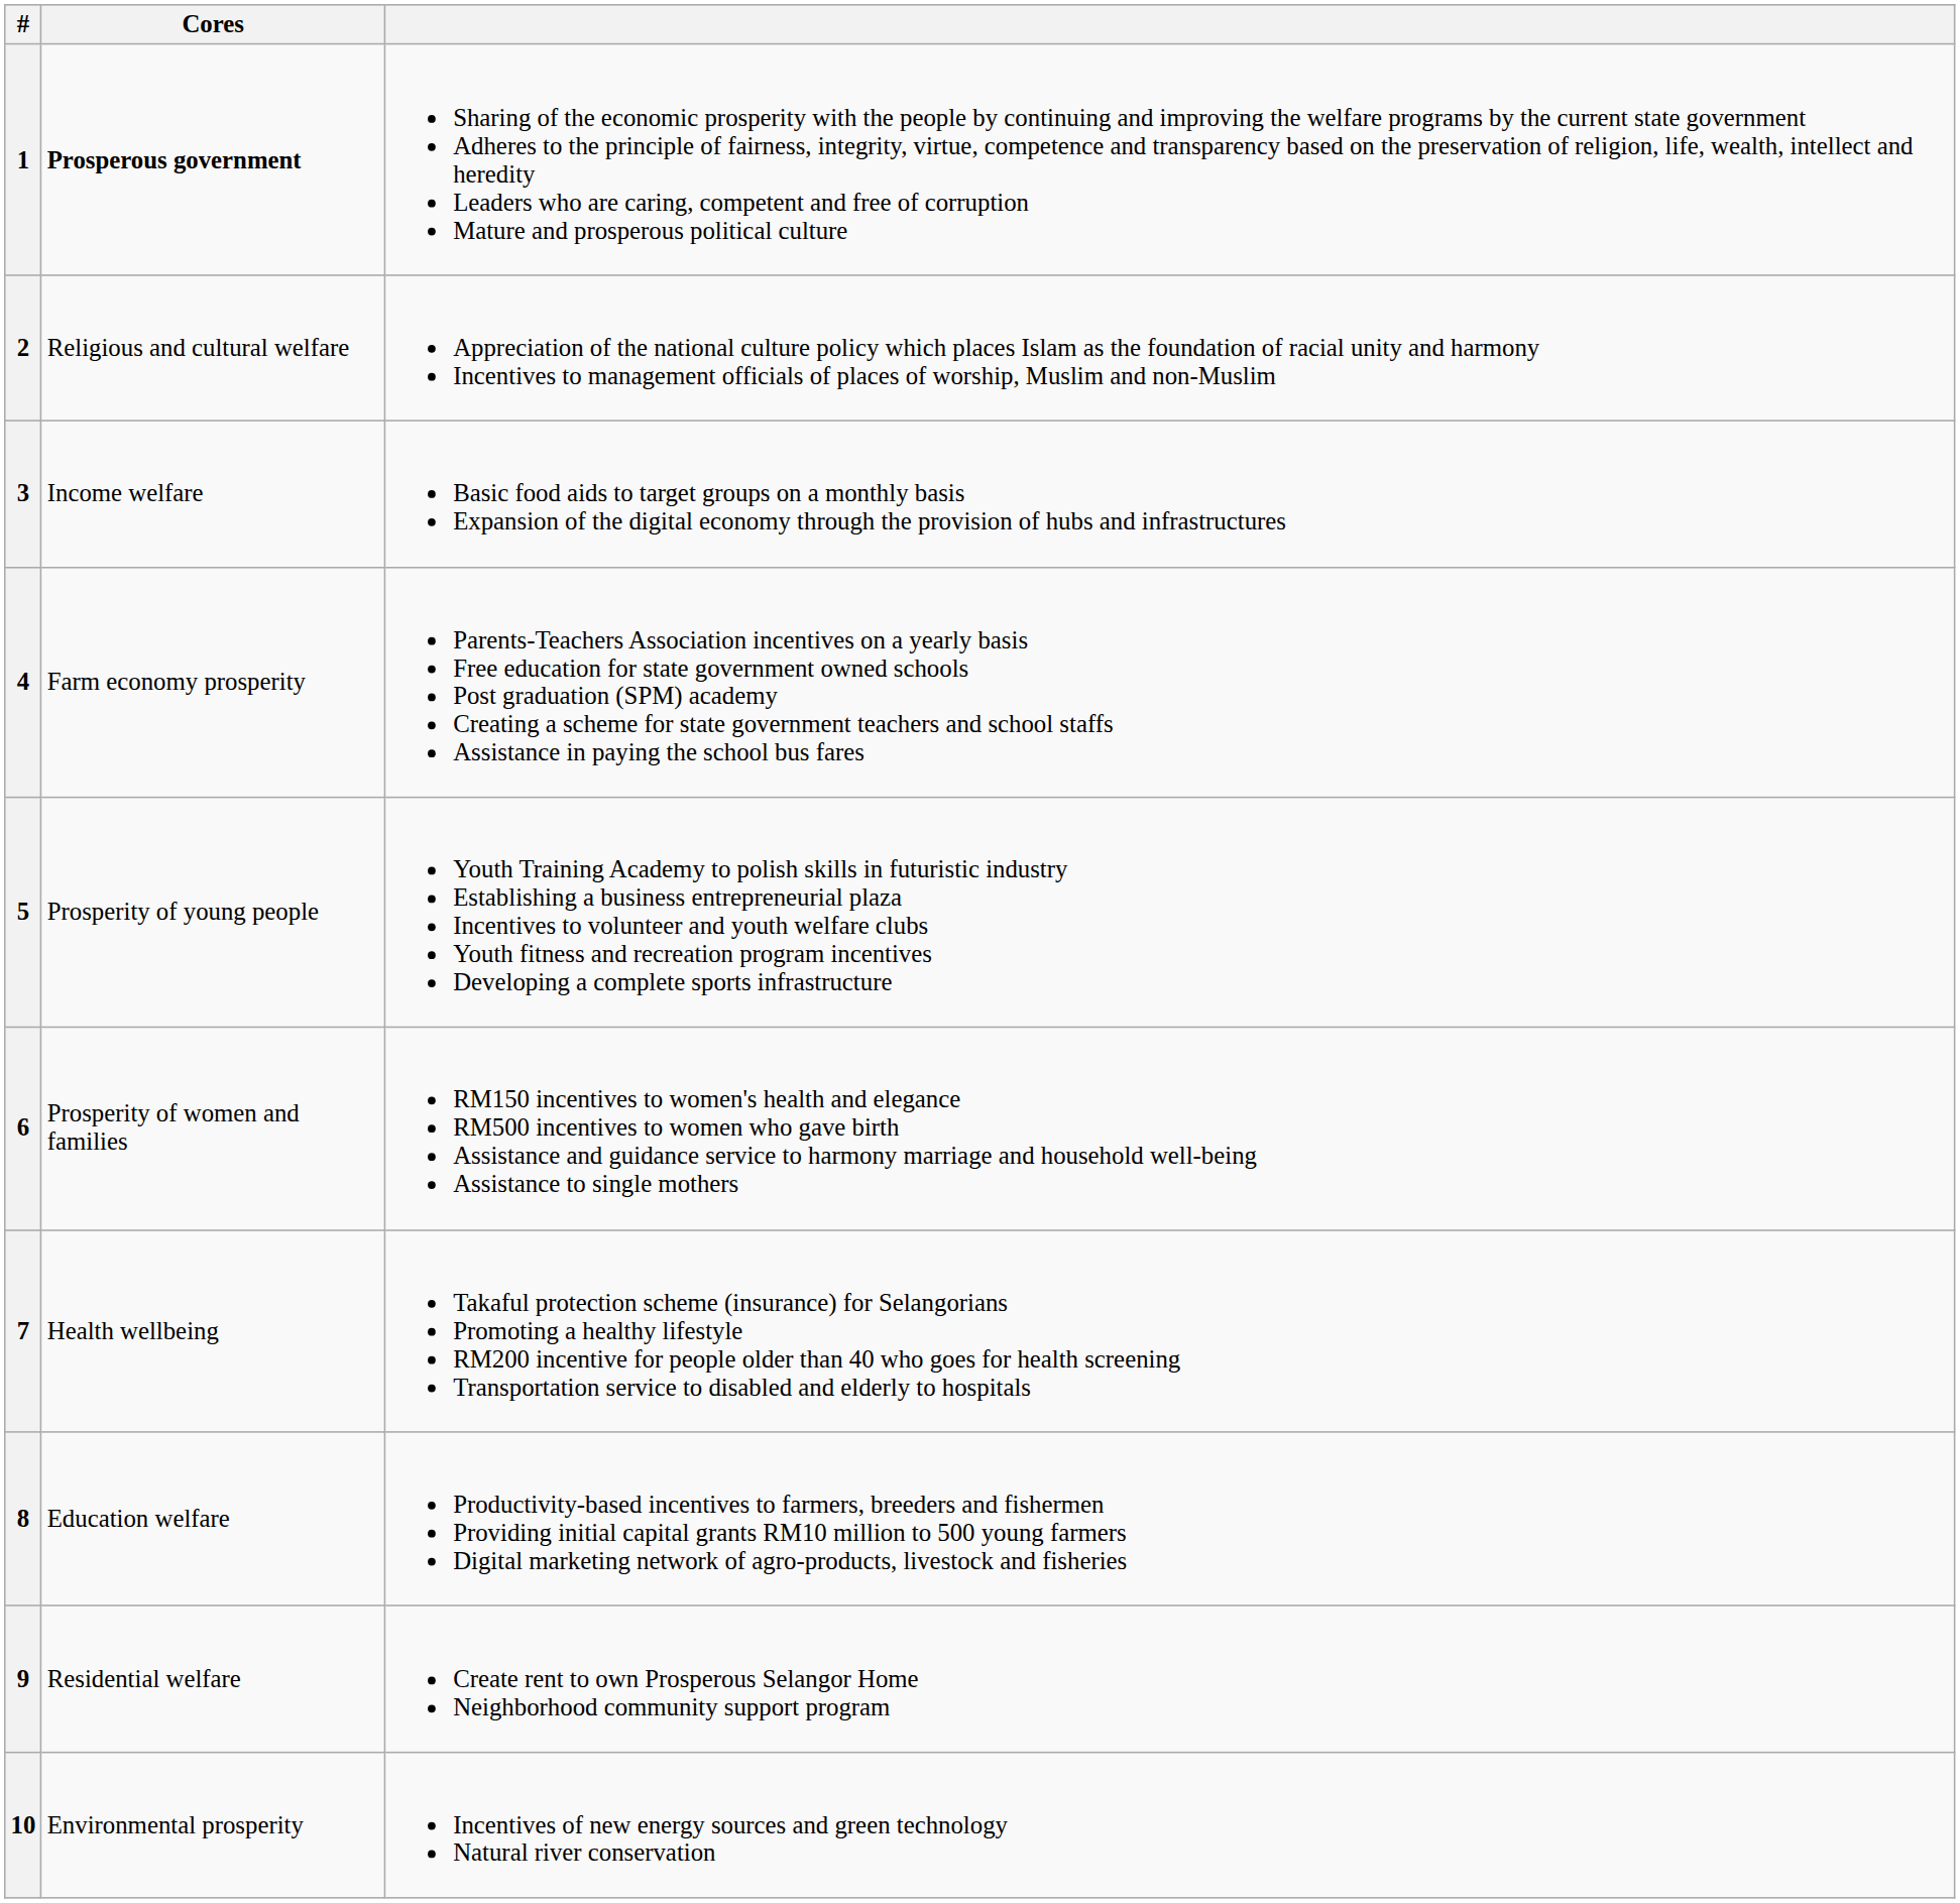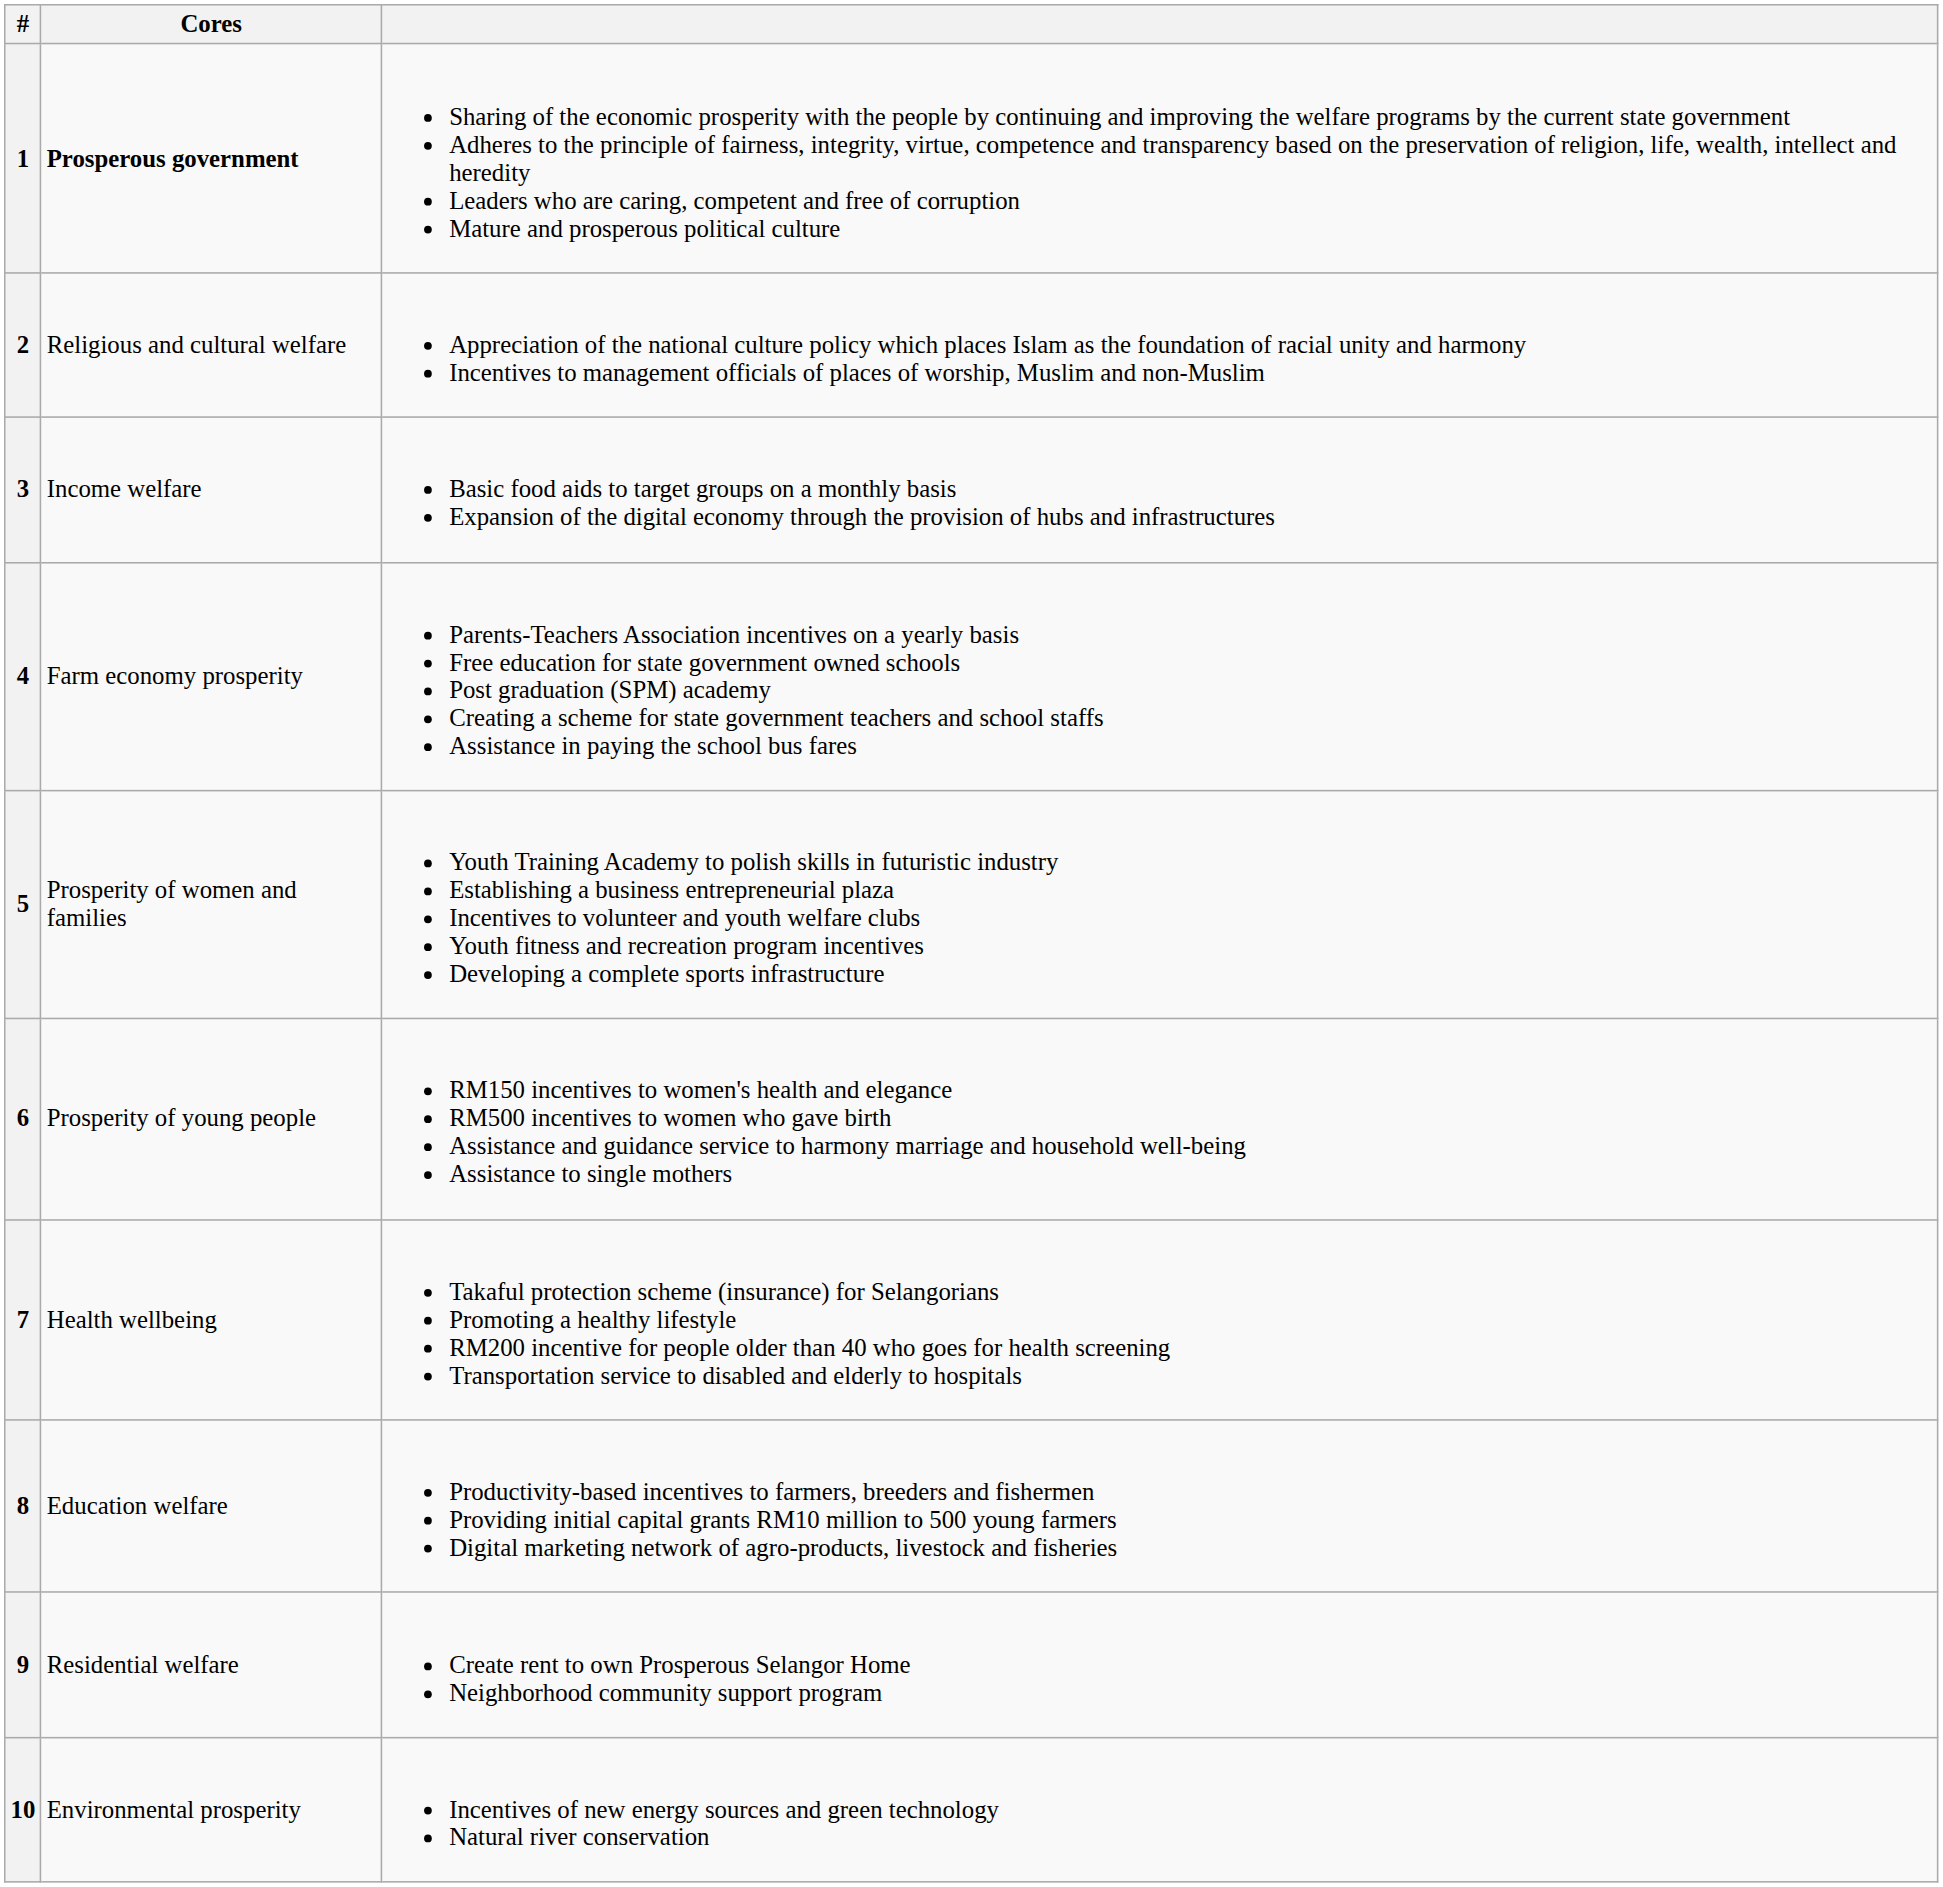5 | Cores: Prosperity of young people -> Prosperity of women and families
6 | Cores: Prosperity of women and families -> Prosperity of young people
